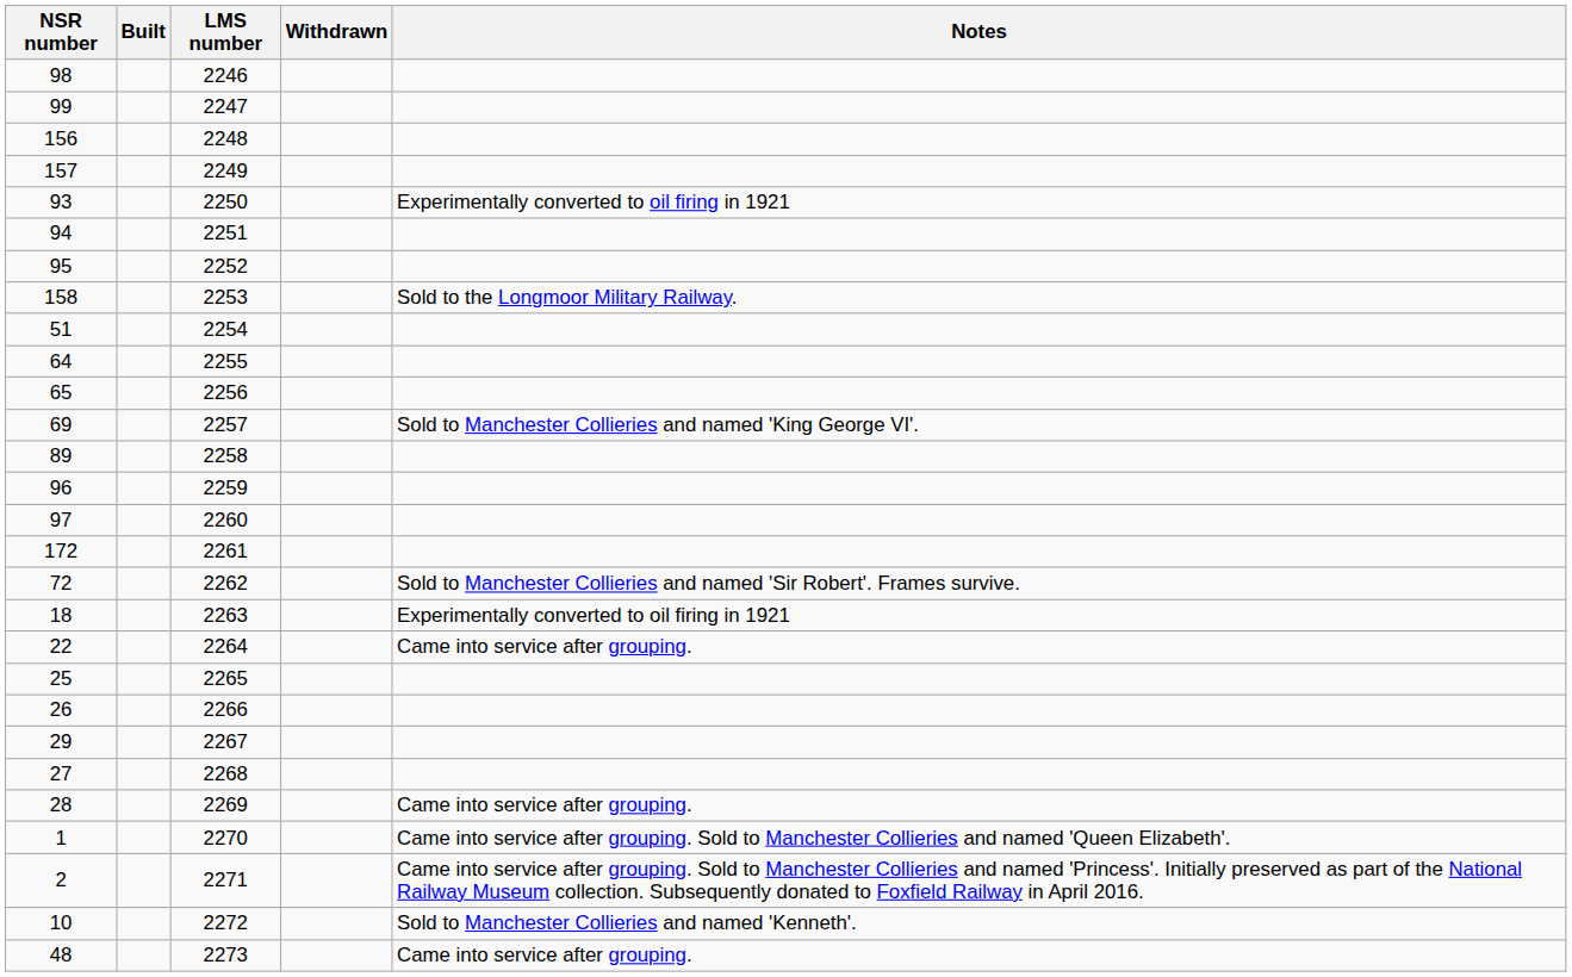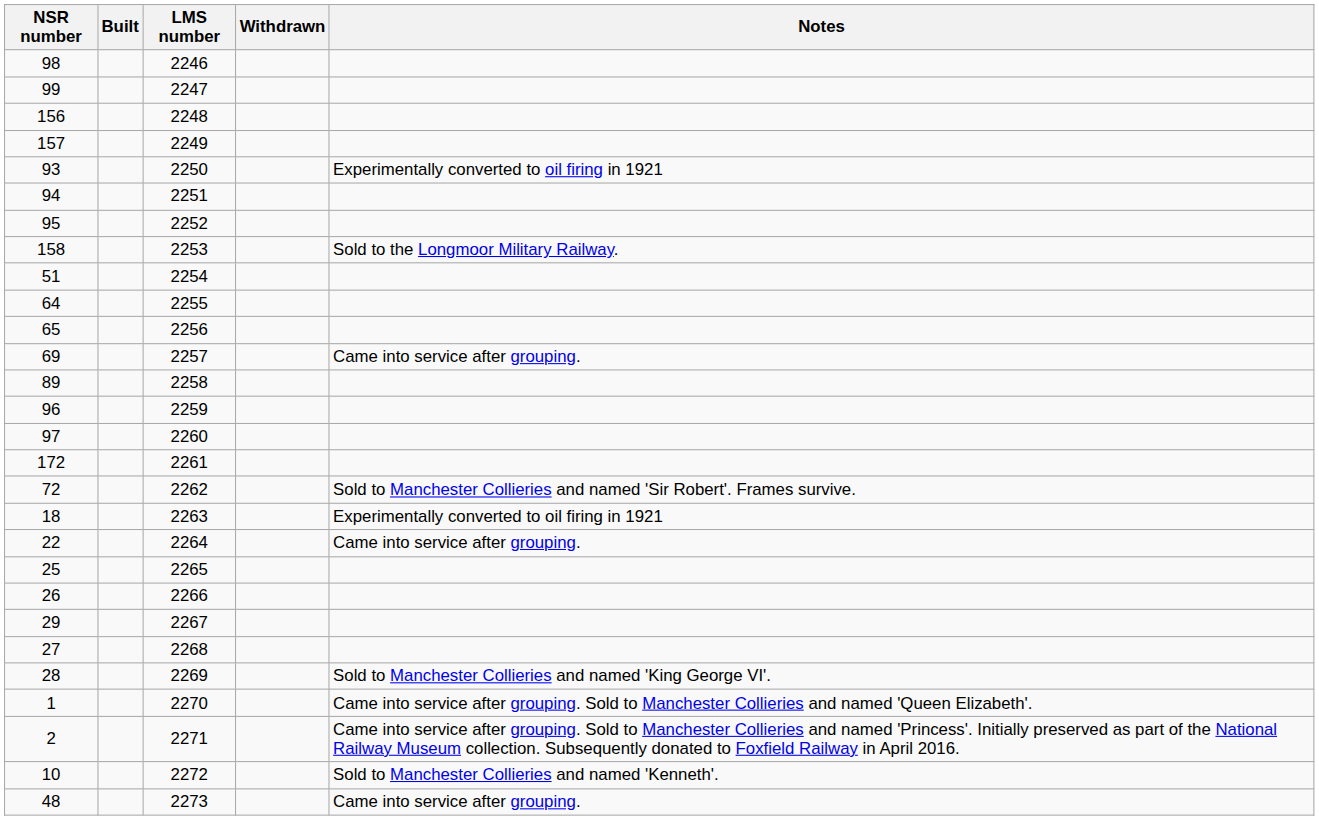69 | Notes: Sold to Manchester Collieries and named 'King George VI'. -> Came into service after grouping.
28 | Notes: Came into service after grouping. -> Sold to Manchester Collieries and named 'King George VI'.
